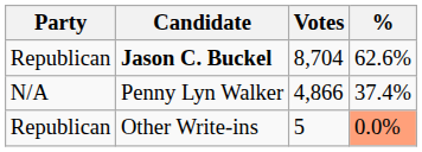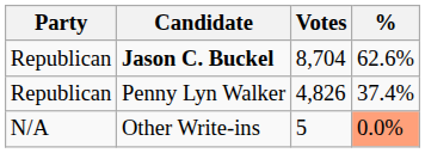Penny Lyn Walker | Party: N/A -> Republican
Penny Lyn Walker | Votes: 4,866 -> 4,826
Other Write-ins | Party: Republican -> N/A
